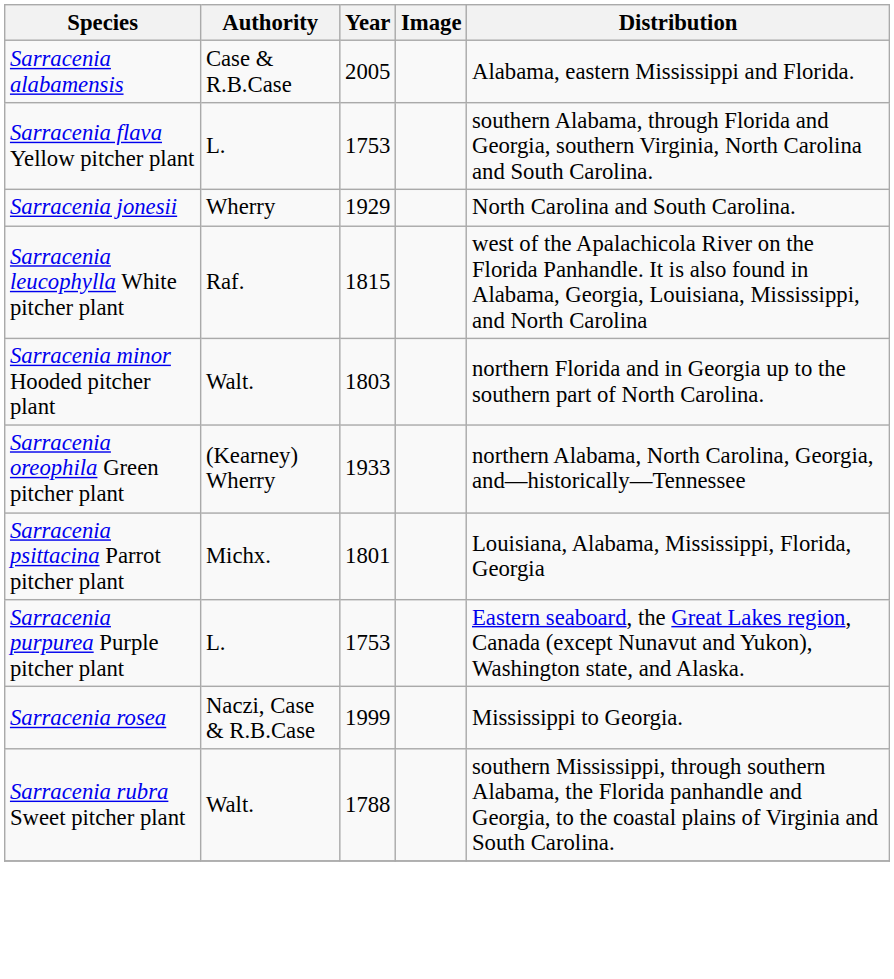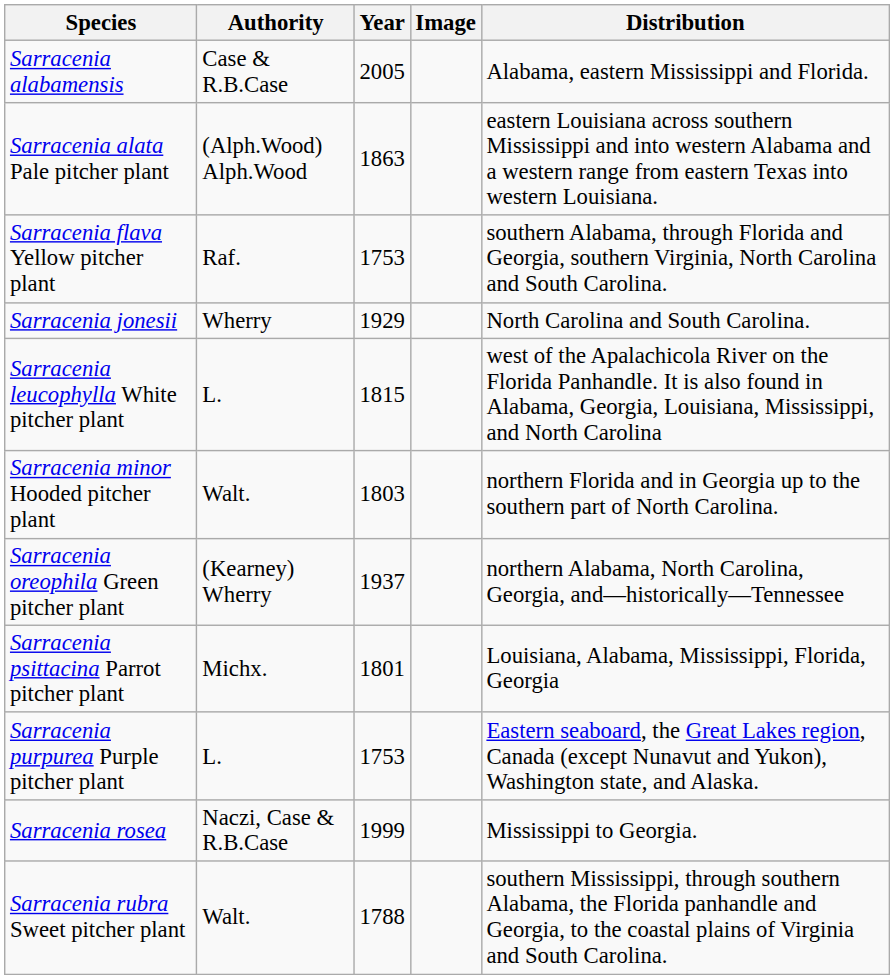+ row: Sarracenia alata Pale pitcher plant | (Alph.Wood) Alph.Wood | 1863 | eastern Louisiana across southern Mississippi and into western Alabama and a western range from eastern Texas into western Louisiana.
Sarracenia flava Yellow pitcher plant | Authority: L. -> Raf.
Sarracenia leucophylla White pitcher plant | Authority: Raf. -> L.
Sarracenia oreophila Green pitcher plant | Year: 1933 -> 1937
